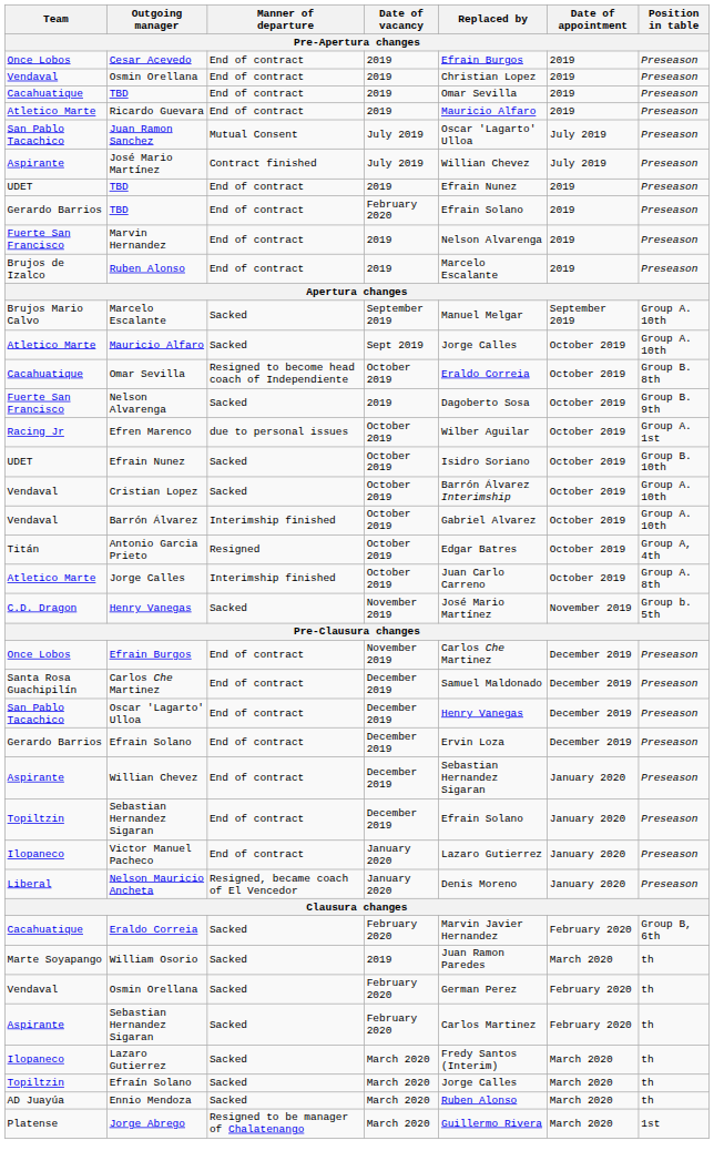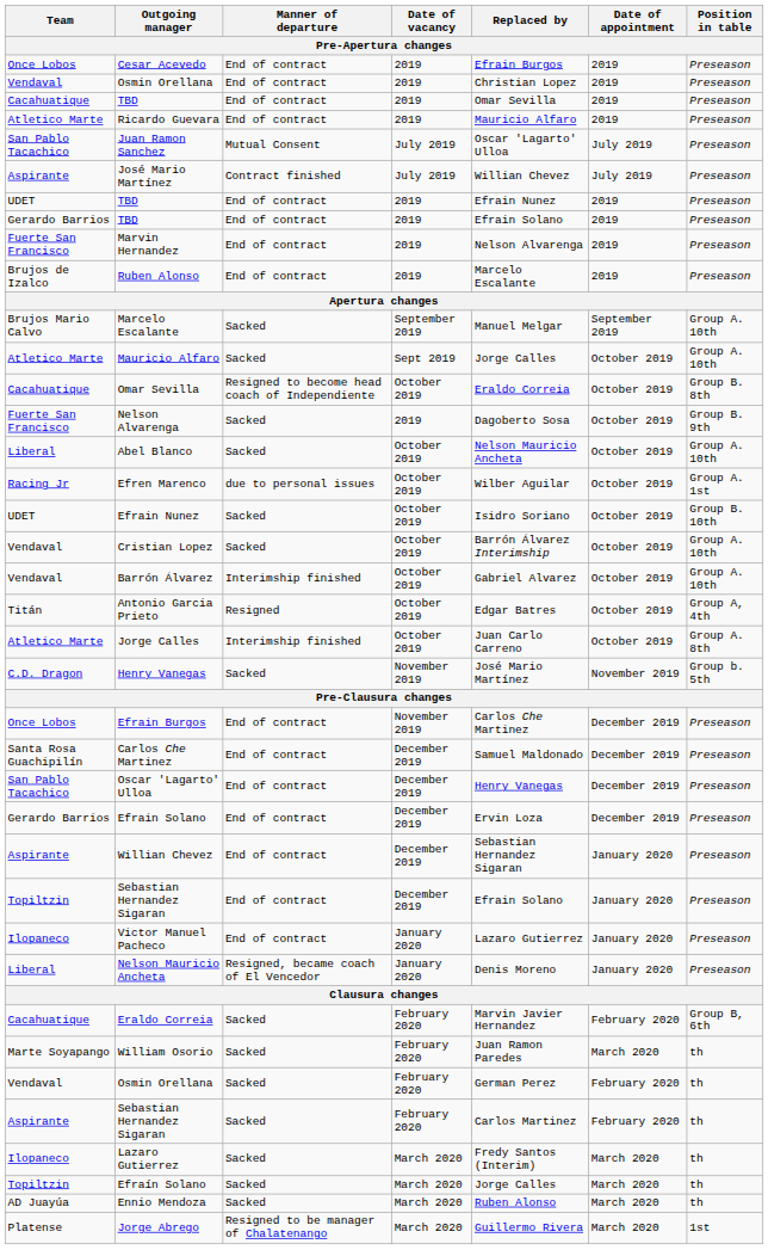Gerardo Barrios / TBD | Date of vacancy: February 2020 -> 2019
+ row: Liberal | Abel Blanco | Sacked | October 2019 | Nelson Mauricio Ancheta | October 2019 | Group A. 10th
William Osorio | Date of vacancy: 2019 -> February 2020
